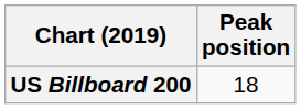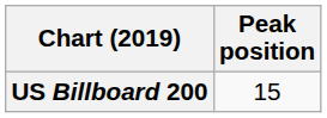US Billboard 200 | Peak position: 18 -> 15
